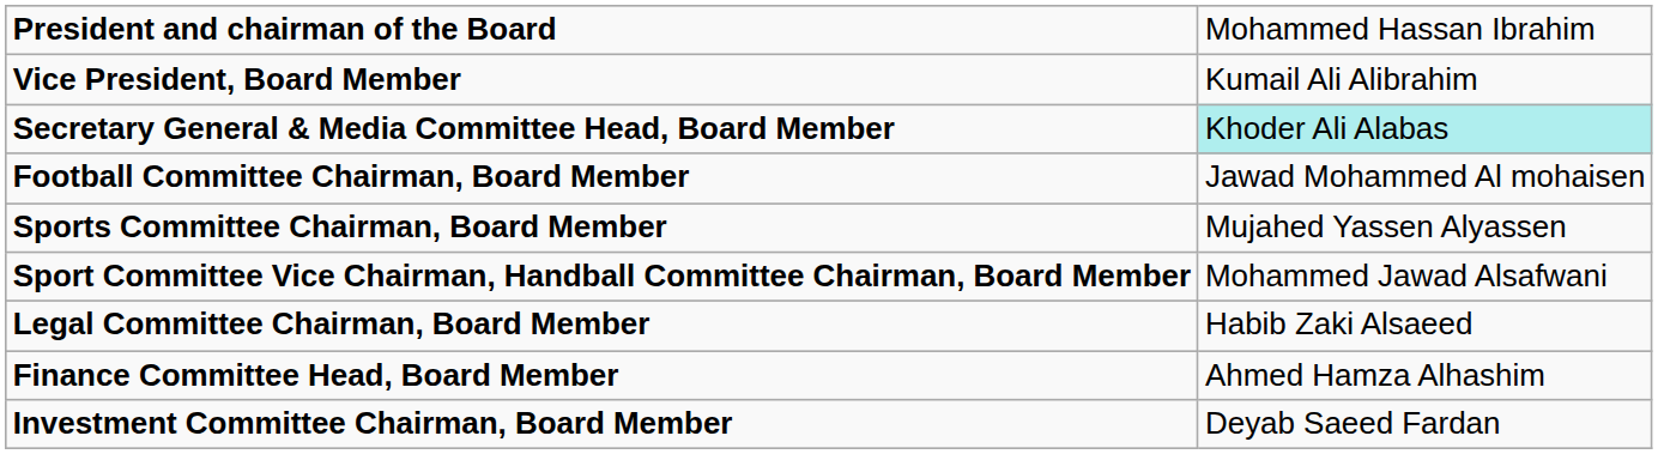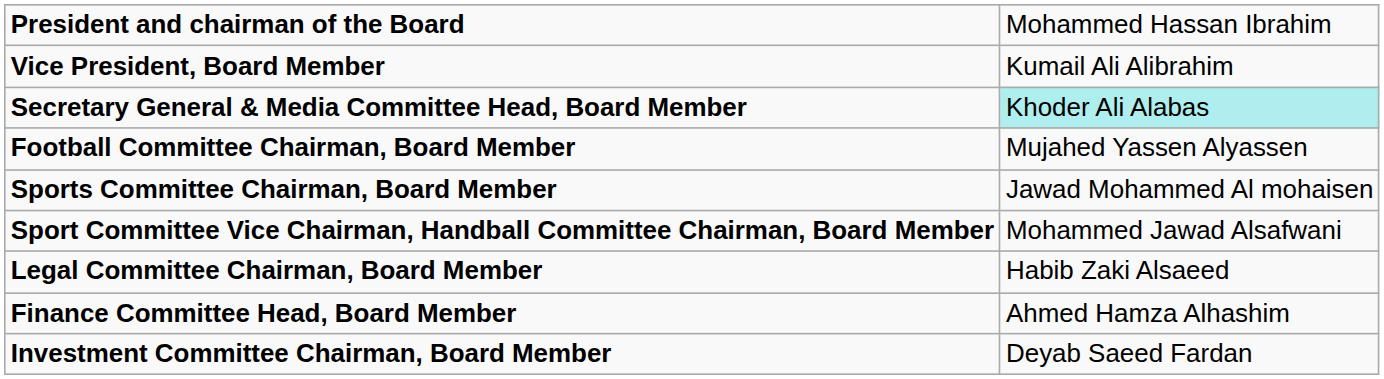Football Committee Chairman, Board Member | column 2: Jawad Mohammed Al mohaisen -> Mujahed Yassen Alyassen
Sports Committee Chairman, Board Member | column 2: Mujahed Yassen Alyassen -> Jawad Mohammed Al mohaisen
